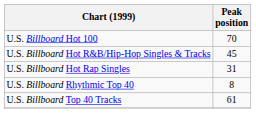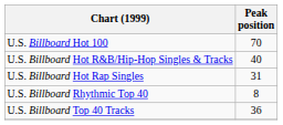U.S. Billboard Hot R&B/Hip-Hop Singles & Tracks | Peak position: 45 -> 40
U.S. Billboard Top 40 Tracks | Peak position: 61 -> 36
